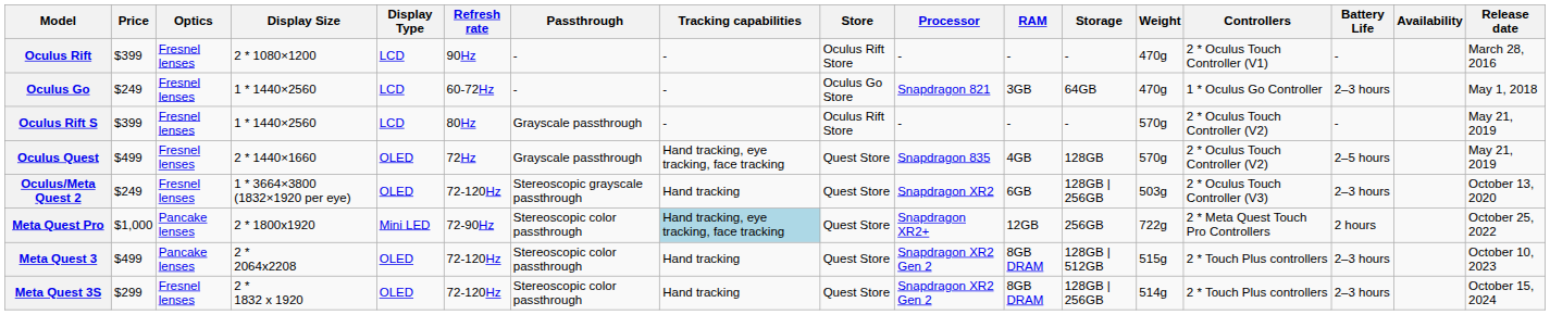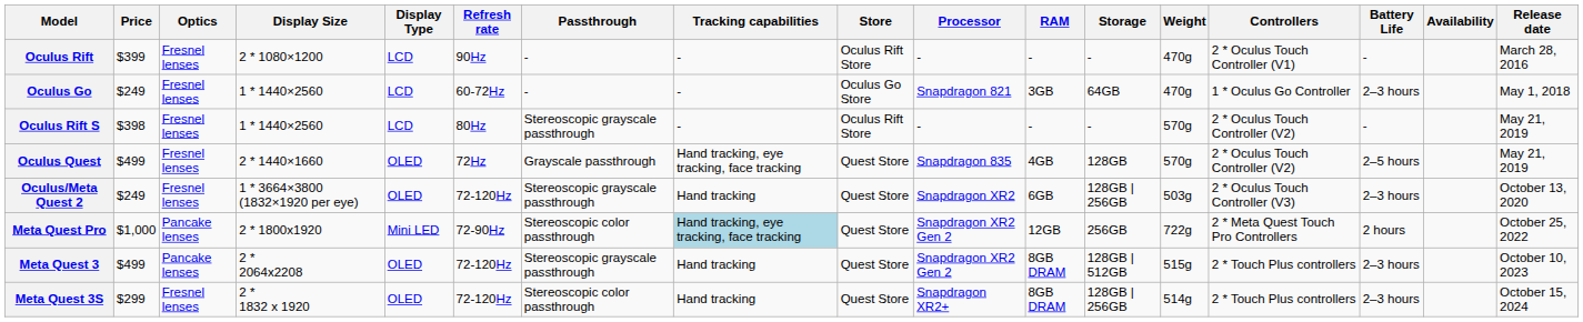Oculus Rift S | Price: $399 -> $398
Oculus Rift S | Passthrough: Grayscale passthrough -> Stereoscopic grayscale passthrough
Meta Quest Pro | Processor: Snapdragon XR2+ -> Snapdragon XR2 Gen 2
Meta Quest 3 | Passthrough: Stereoscopic color passthrough -> Stereoscopic grayscale passthrough
Meta Quest 3S | Processor: Snapdragon XR2 Gen 2 -> Snapdragon XR2+
